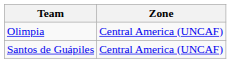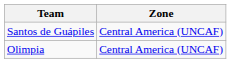rows swapped: Olimpia <-> Santos de Guápiles
